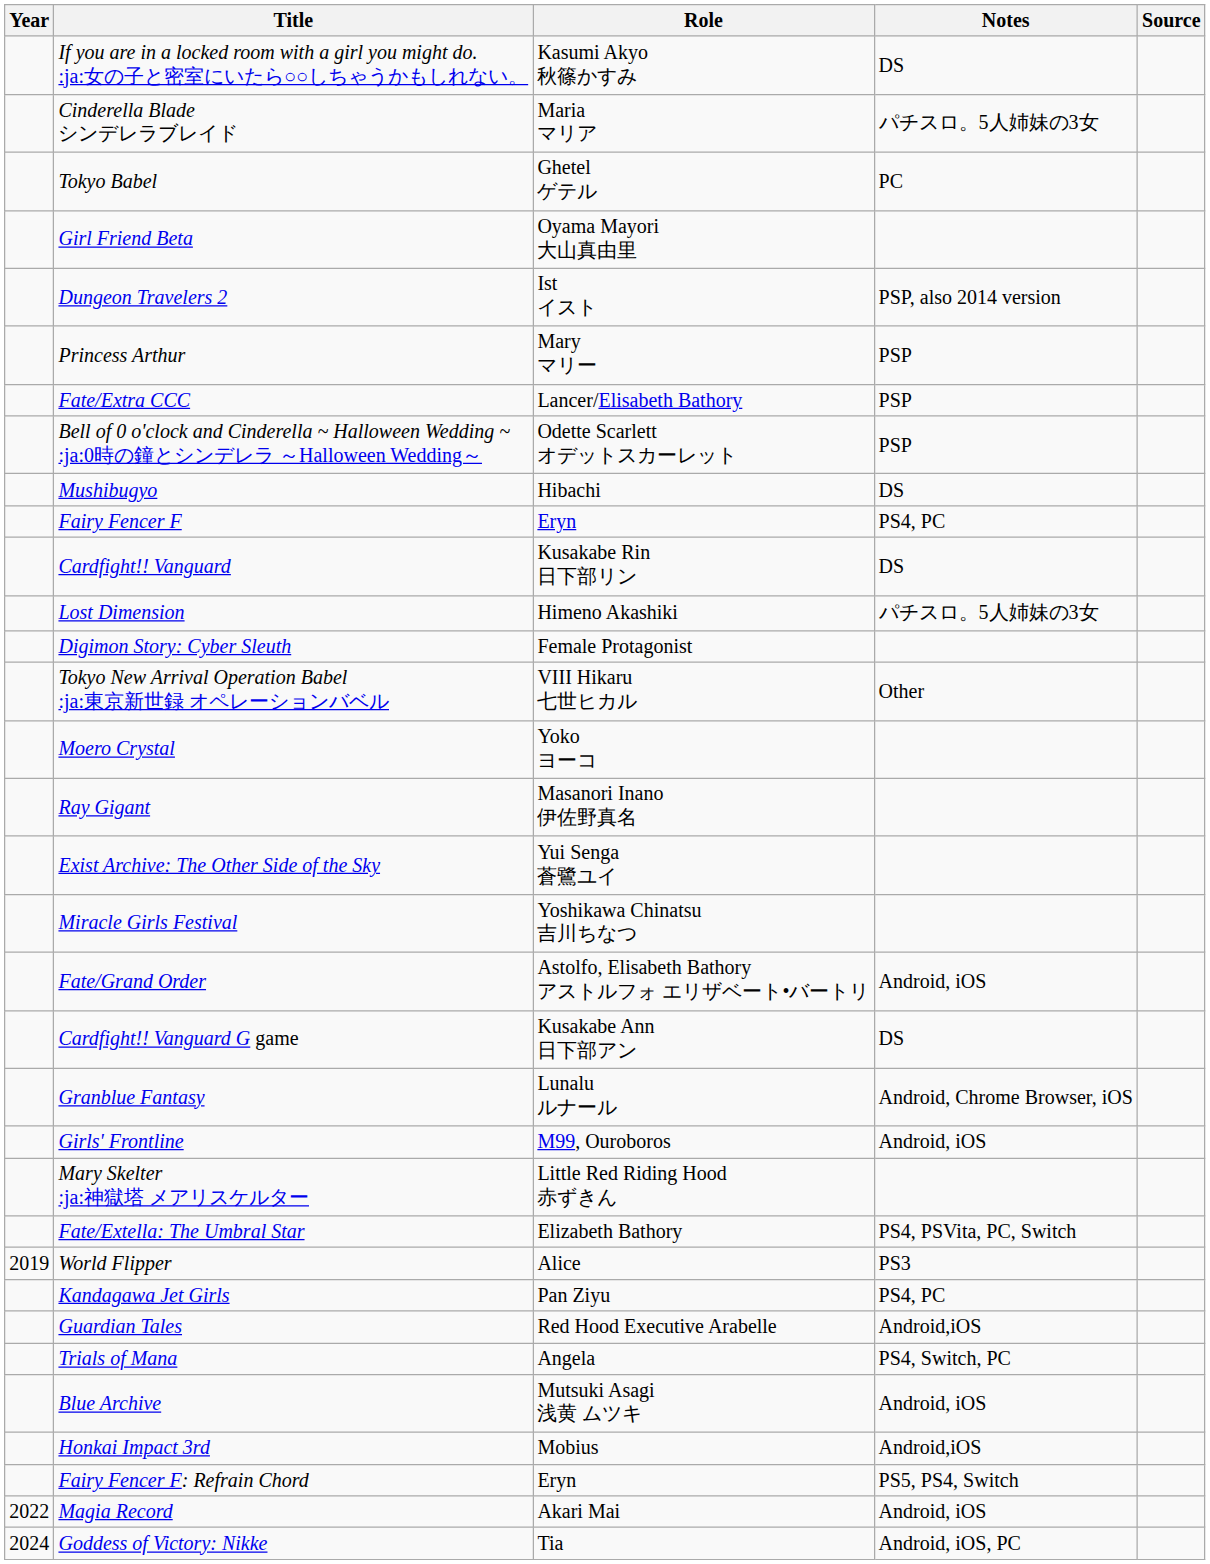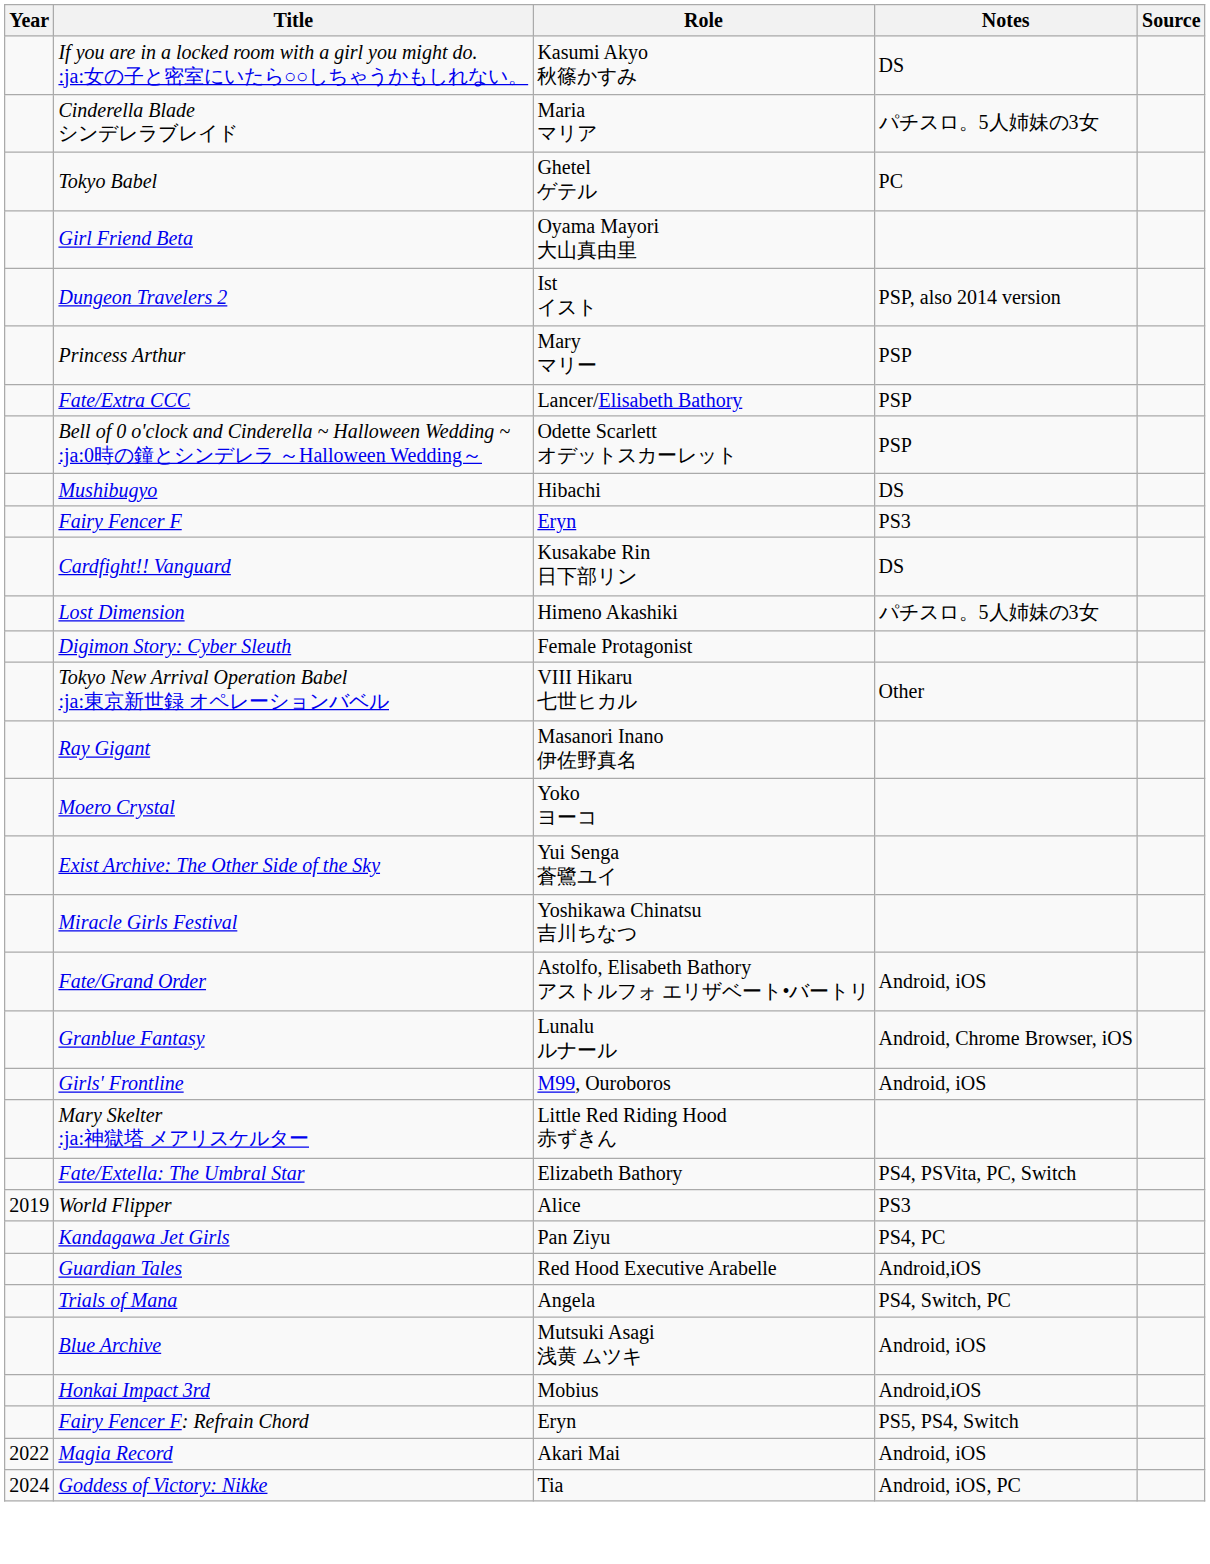Fairy Fencer F | Notes: PS4, PC -> PS3
rows swapped: Ray Gigant <-> Moero Crystal
- row: Cardfight!! Vanguard G game | Kusakabe Ann 日下部アン | DS
